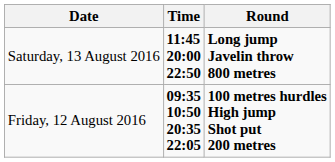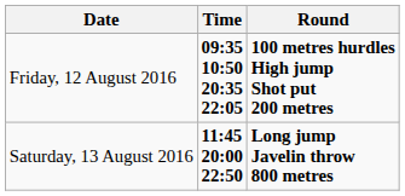rows swapped: Friday, 12 August 2016 <-> Saturday, 13 August 2016
